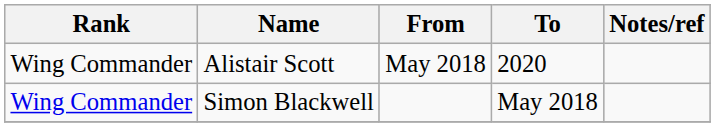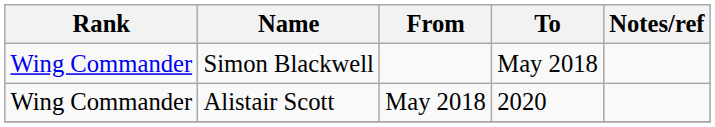rows swapped: Simon Blackwell <-> Alistair Scott
